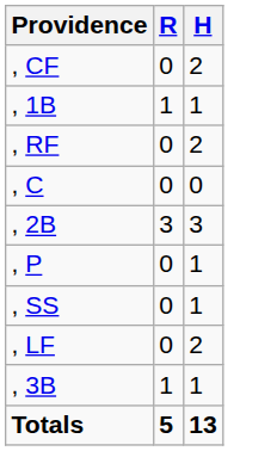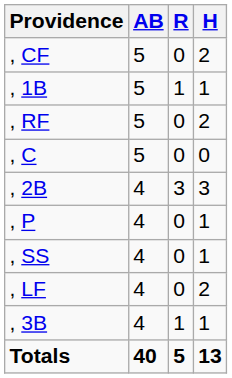+ column: AB | 5 | 5 | 5 | 5 | 4 | 4 | 4 | 4 | 4 | 40
